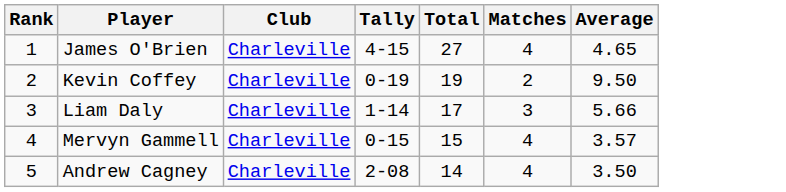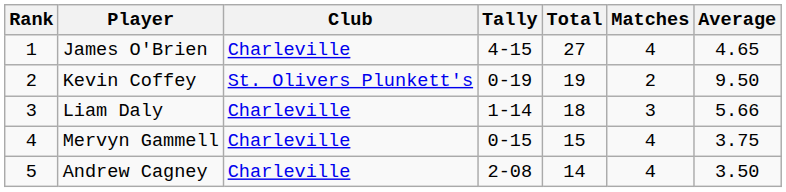Kevin Coffey | Club: Charleville -> St. Olivers Plunkett's
Liam Daly | Total: 17 -> 18
Mervyn Gammell | Average: 3.57 -> 3.75
